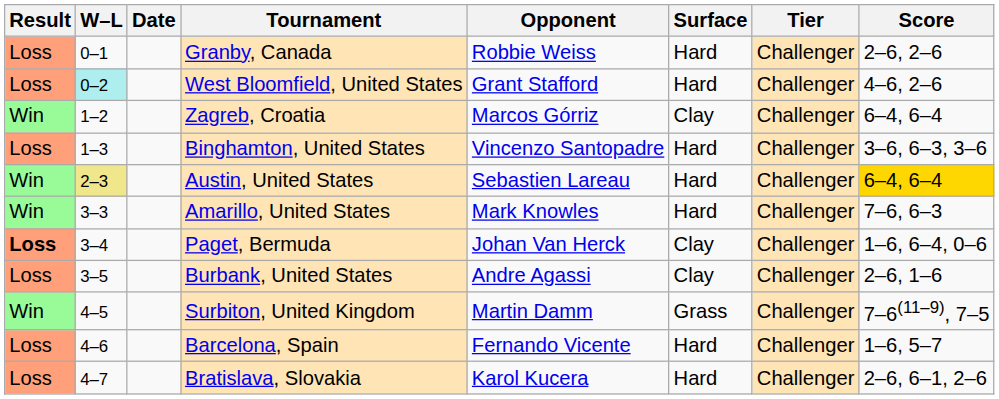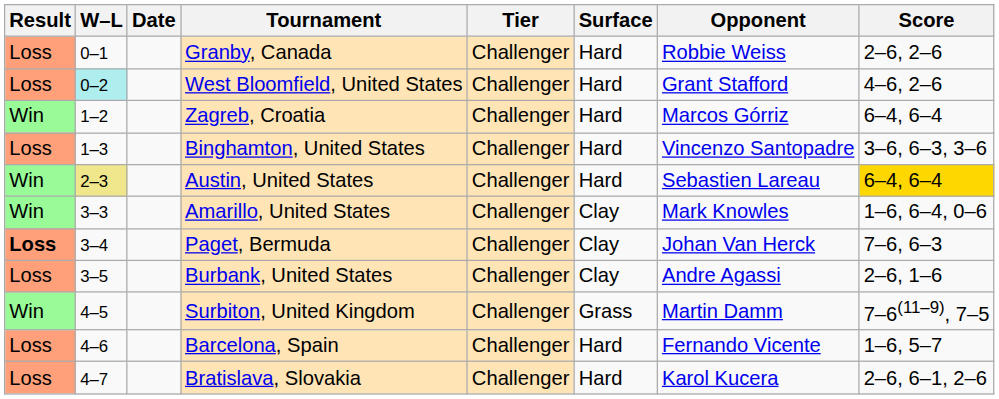columns swapped: Tier <-> Opponent
Zagreb, Croatia | Surface: Clay -> Hard
Amarillo, United States | Surface: Hard -> Clay
Amarillo, United States | Score: 7–6, 6–3 -> 1–6, 6–4, 0–6
Paget, Bermuda | Score: 1–6, 6–4, 0–6 -> 7–6, 6–3
